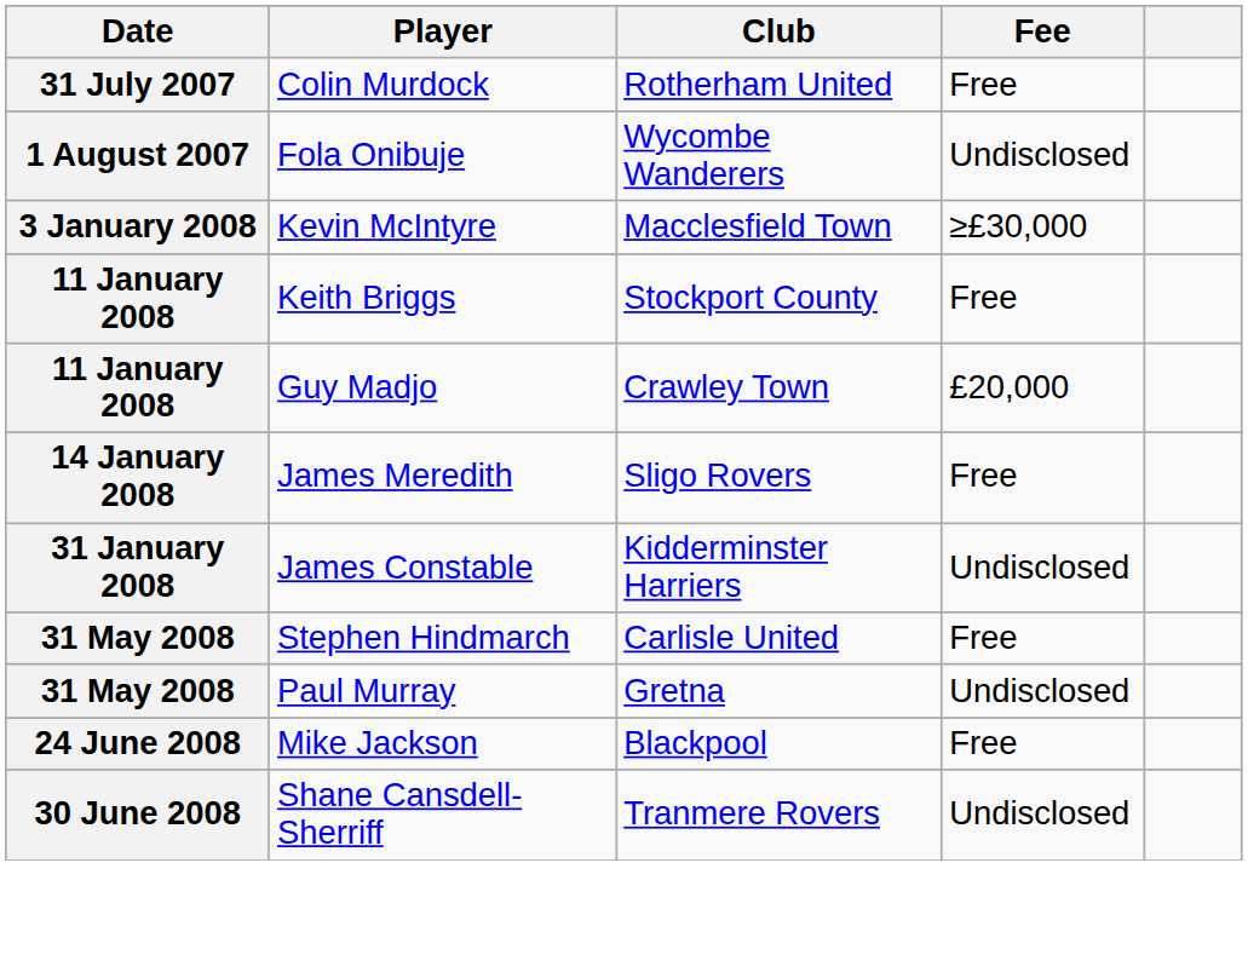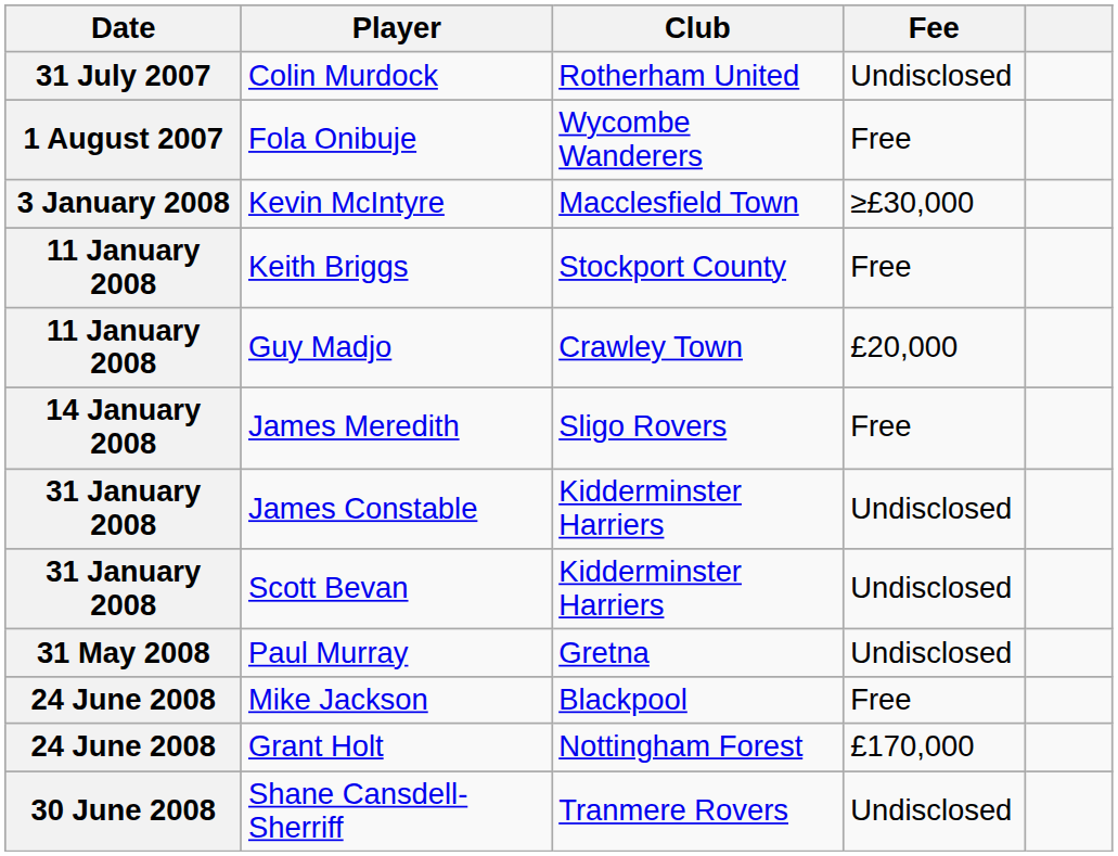Colin Murdock | Fee: Free -> Undisclosed
Fola Onibuje | Fee: Undisclosed -> Free
+ row: 31 January 2008 | Scott Bevan | Kidderminster Harriers | Undisclosed
- row: 31 May 2008 | Stephen Hindmarch | Carlisle United | Free
+ row: 24 June 2008 | Grant Holt | Nottingham Forest | £170,000
